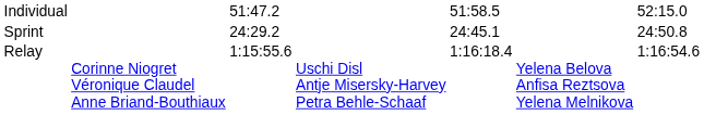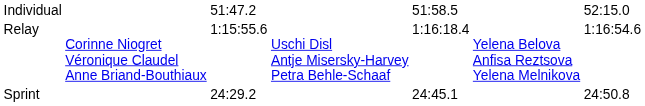rows swapped: Sprint <-> Relay
